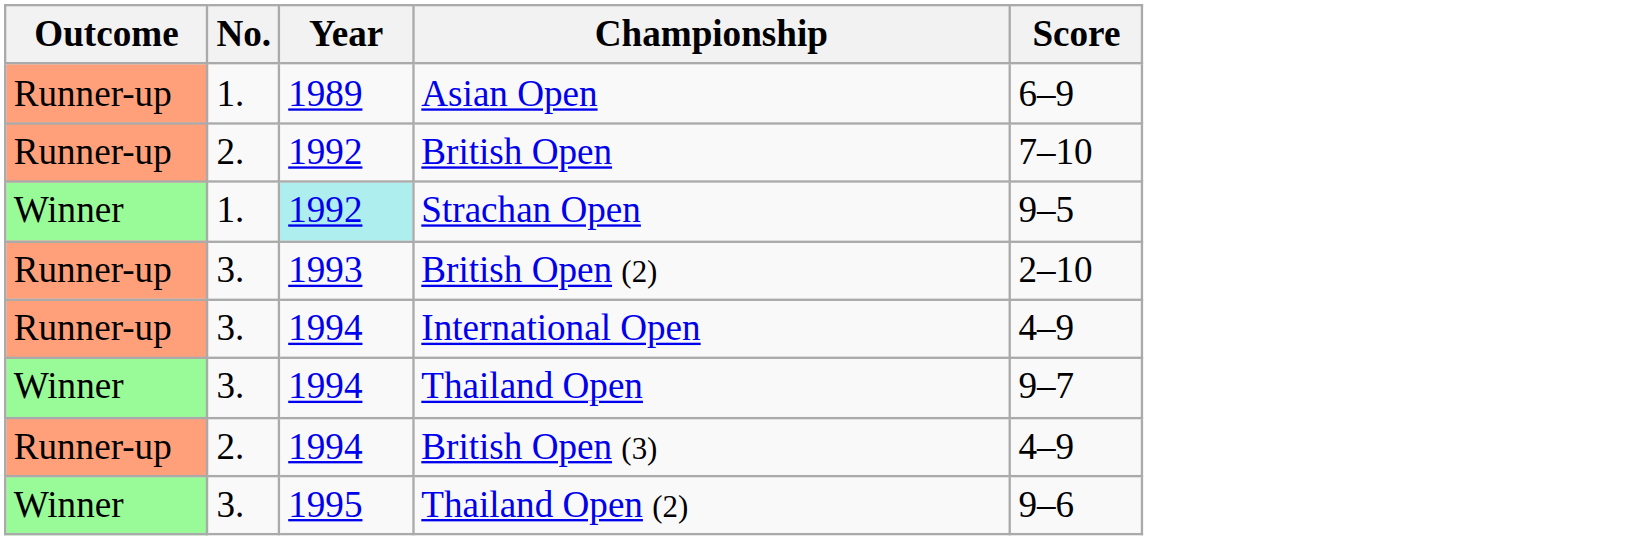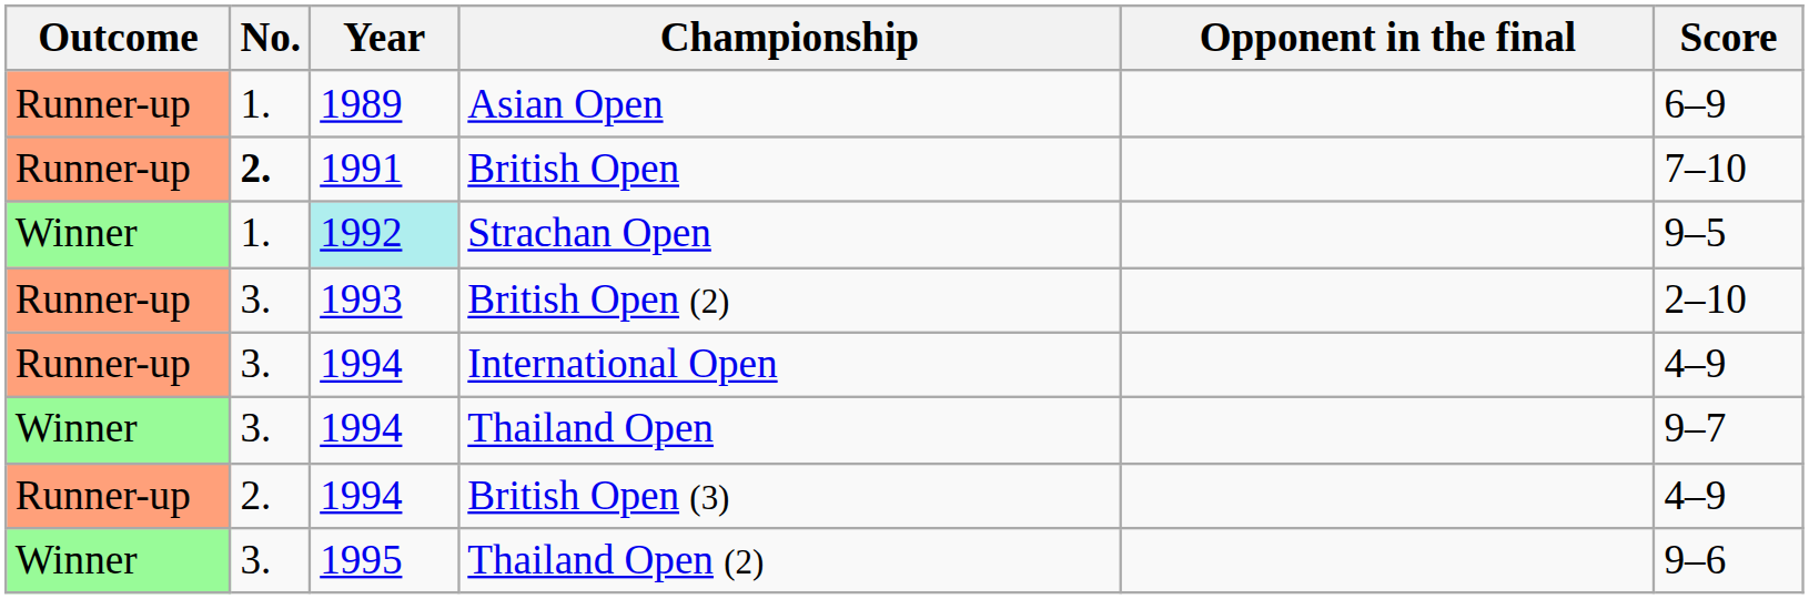+ column: Opponent in the final
British Open | No.: normal -> bold
British Open | Year: 1992 -> 1991
